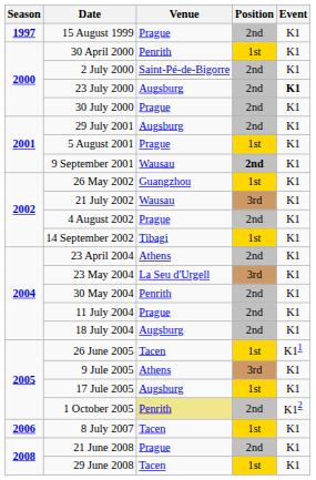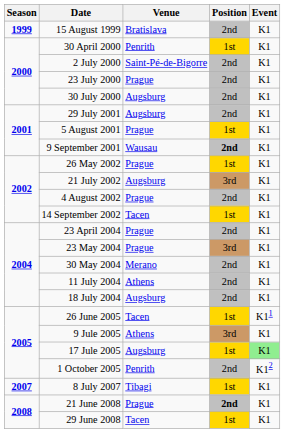15 August 1999 | Season: 1997 -> 1999
15 August 1999 | Venue: Prague -> Bratislava
23 July 2000 | Venue: Augsburg -> Prague
23 July 2000 | Event: bold -> normal
30 July 2000 | Venue: Prague -> Augsburg
26 May 2002 | Venue: Guangzhou -> Prague
21 July 2002 | Venue: Wausau -> Augsburg
14 September 2002 | Venue: Tibagi -> Tacen
23 April 2004 | Venue: Athens -> Prague
23 May 2004 | Venue: La Seu d'Urgell -> Prague
30 May 2004 | Venue: Penrith -> Merano
11 July 2004 | Venue: Prague -> Athens
17 Jule 2005 | Event: no background -> lightgreen background
1 October 2005 | Venue: khaki background -> no background
8 July 2007 | Season: 2006 -> 2007
8 July 2007 | Venue: Tacen -> Tibagi
21 June 2008 | Position: normal -> bold
